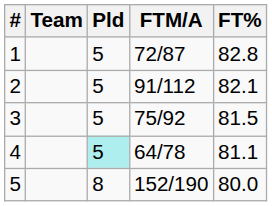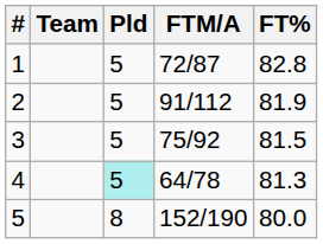2 | FT%: 82.1 -> 81.9
4 | FT%: 81.1 -> 81.3
